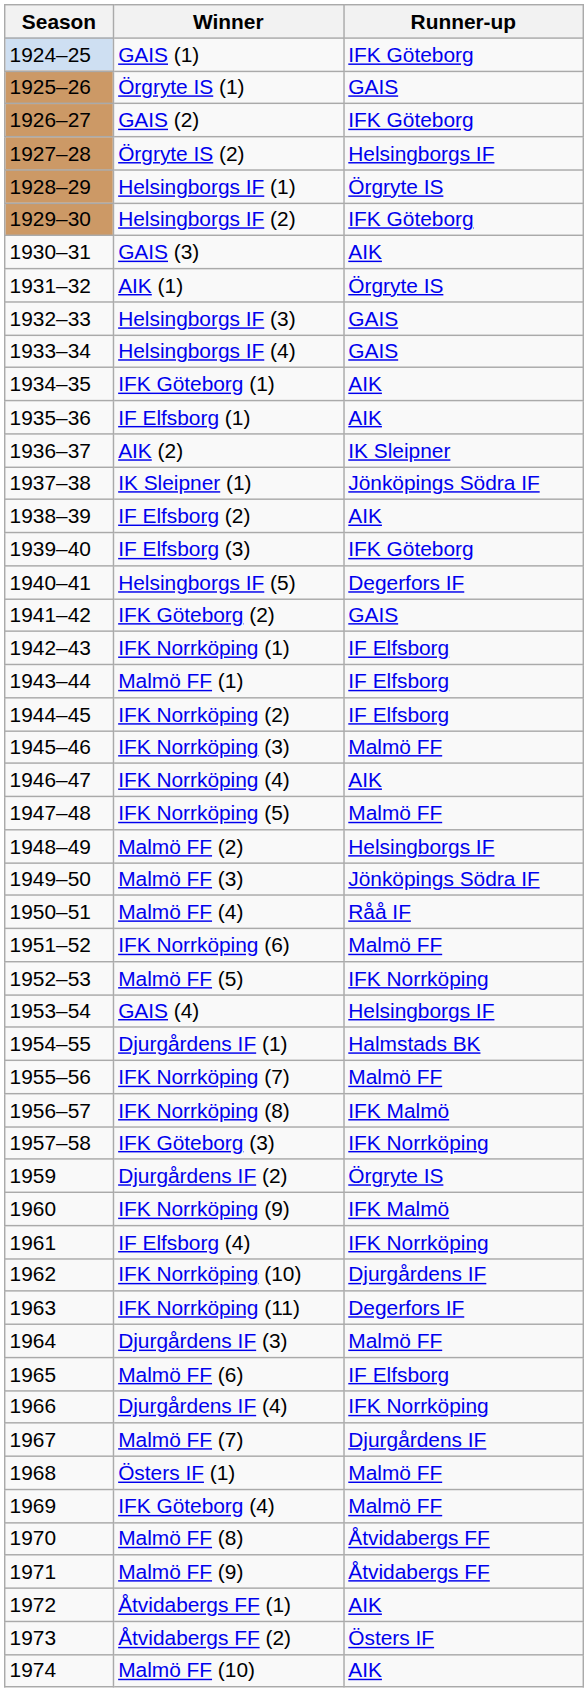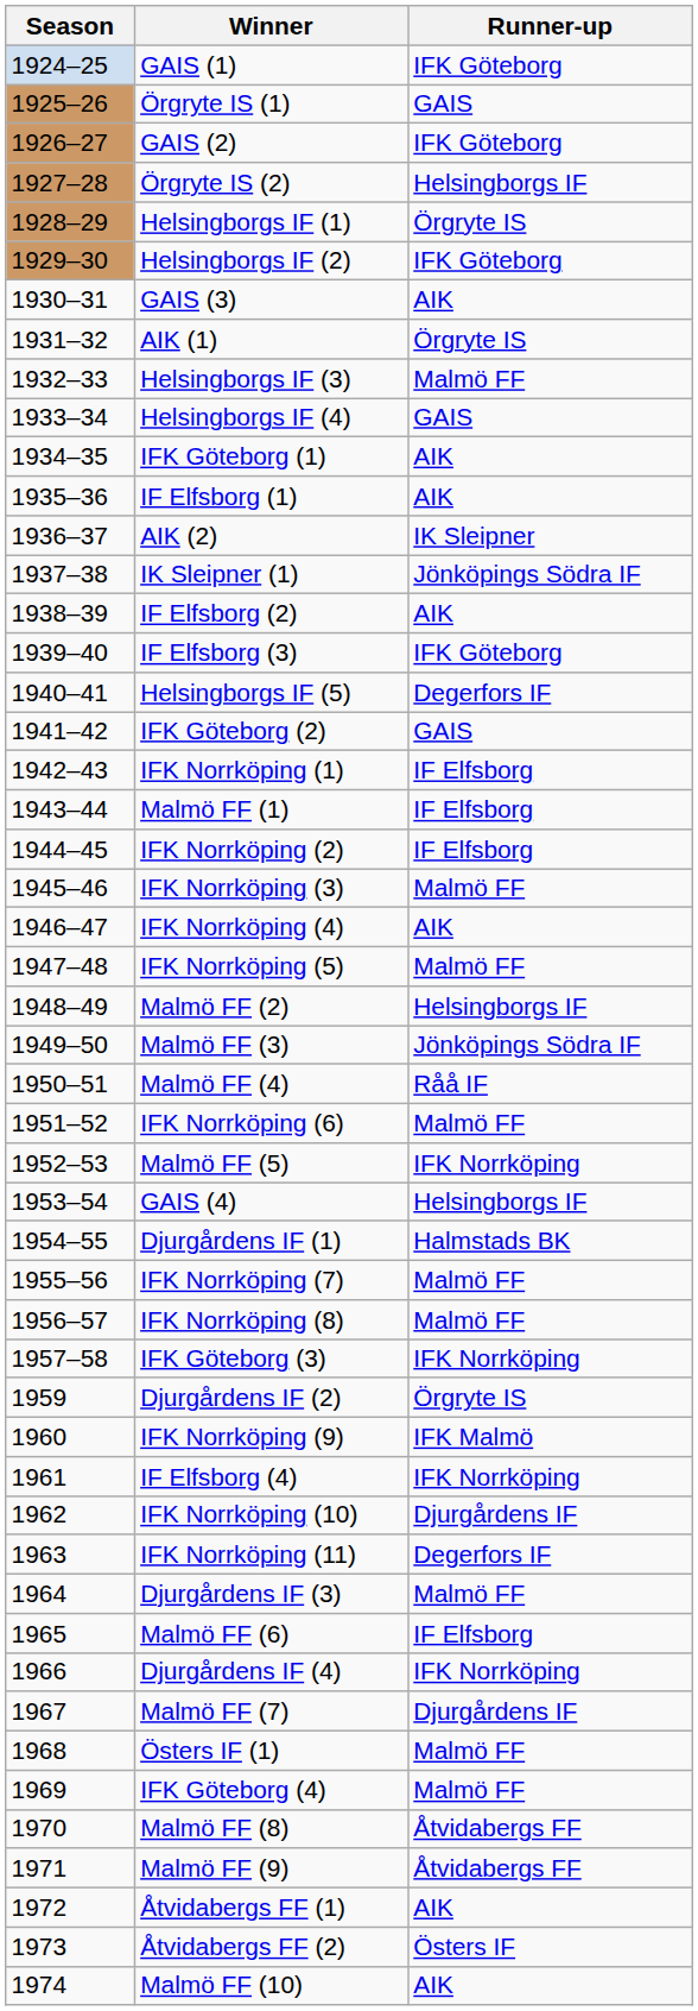Helsingborgs IF (3) | Runner-up: GAIS -> Malmö FF
IFK Norrköping (8) | Runner-up: IFK Malmö -> Malmö FF
